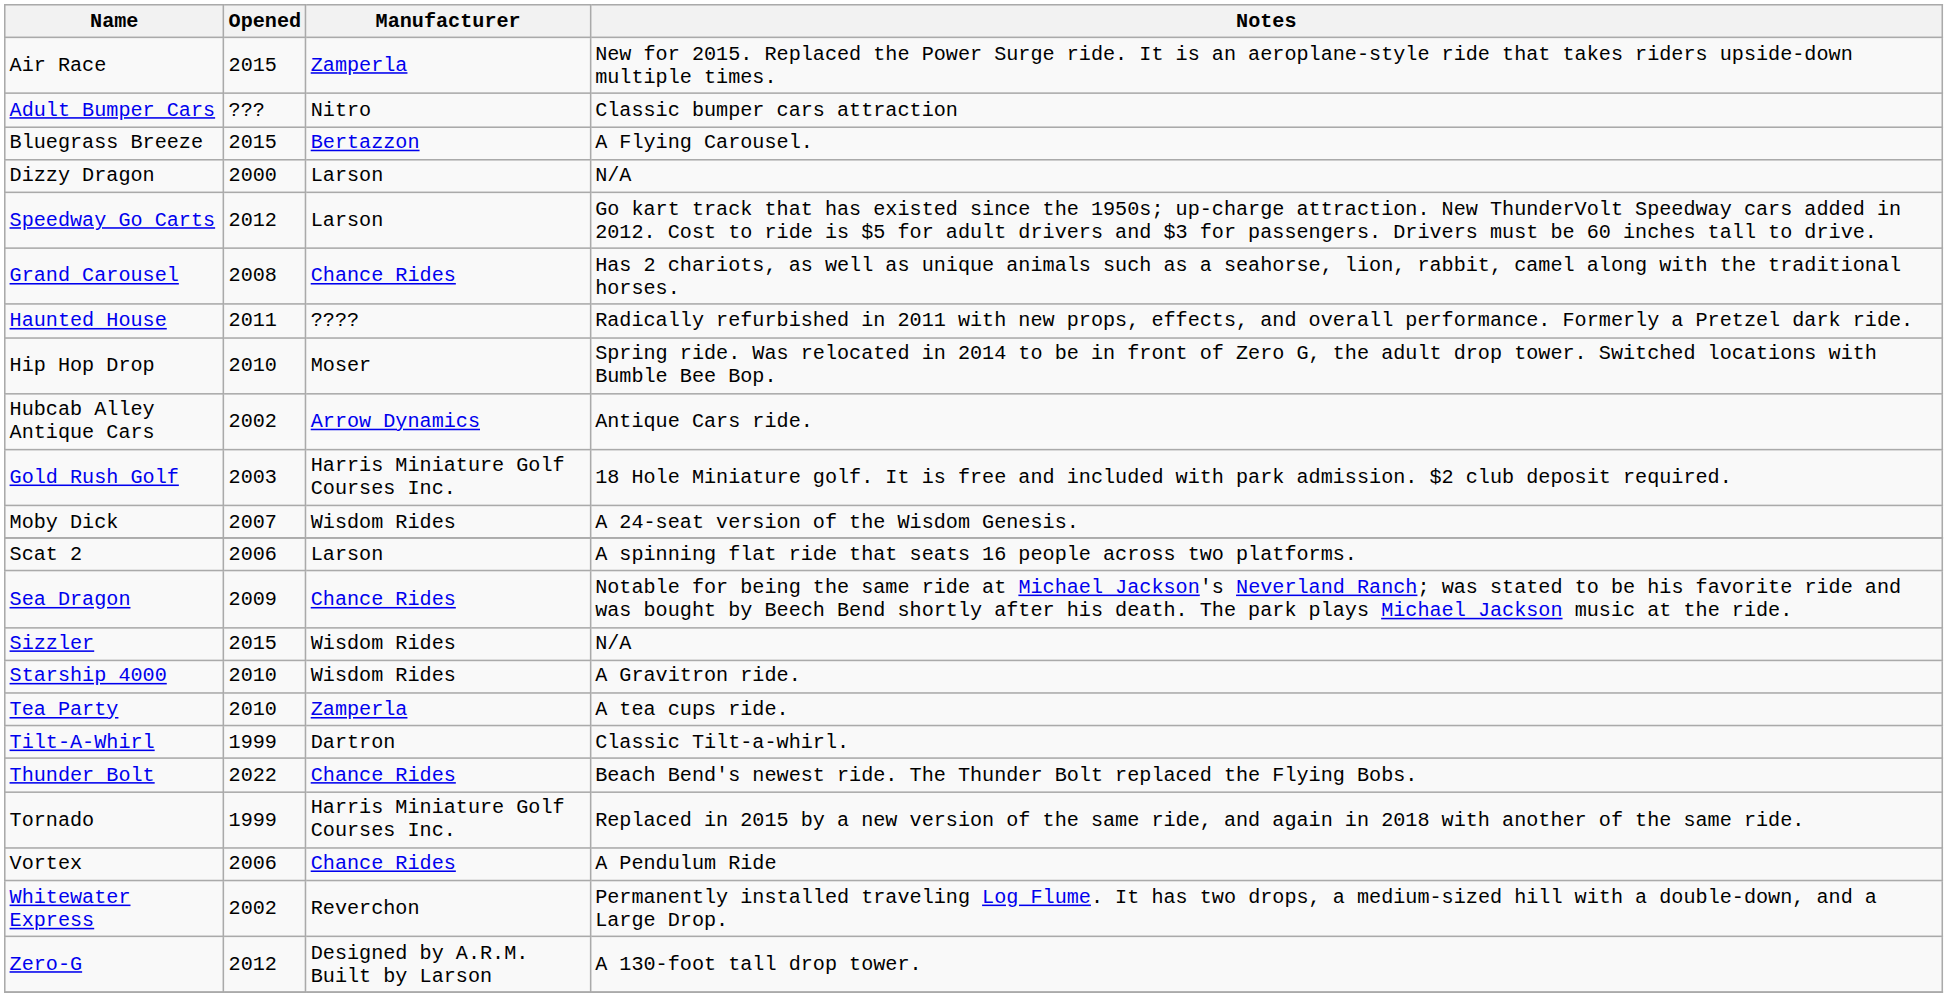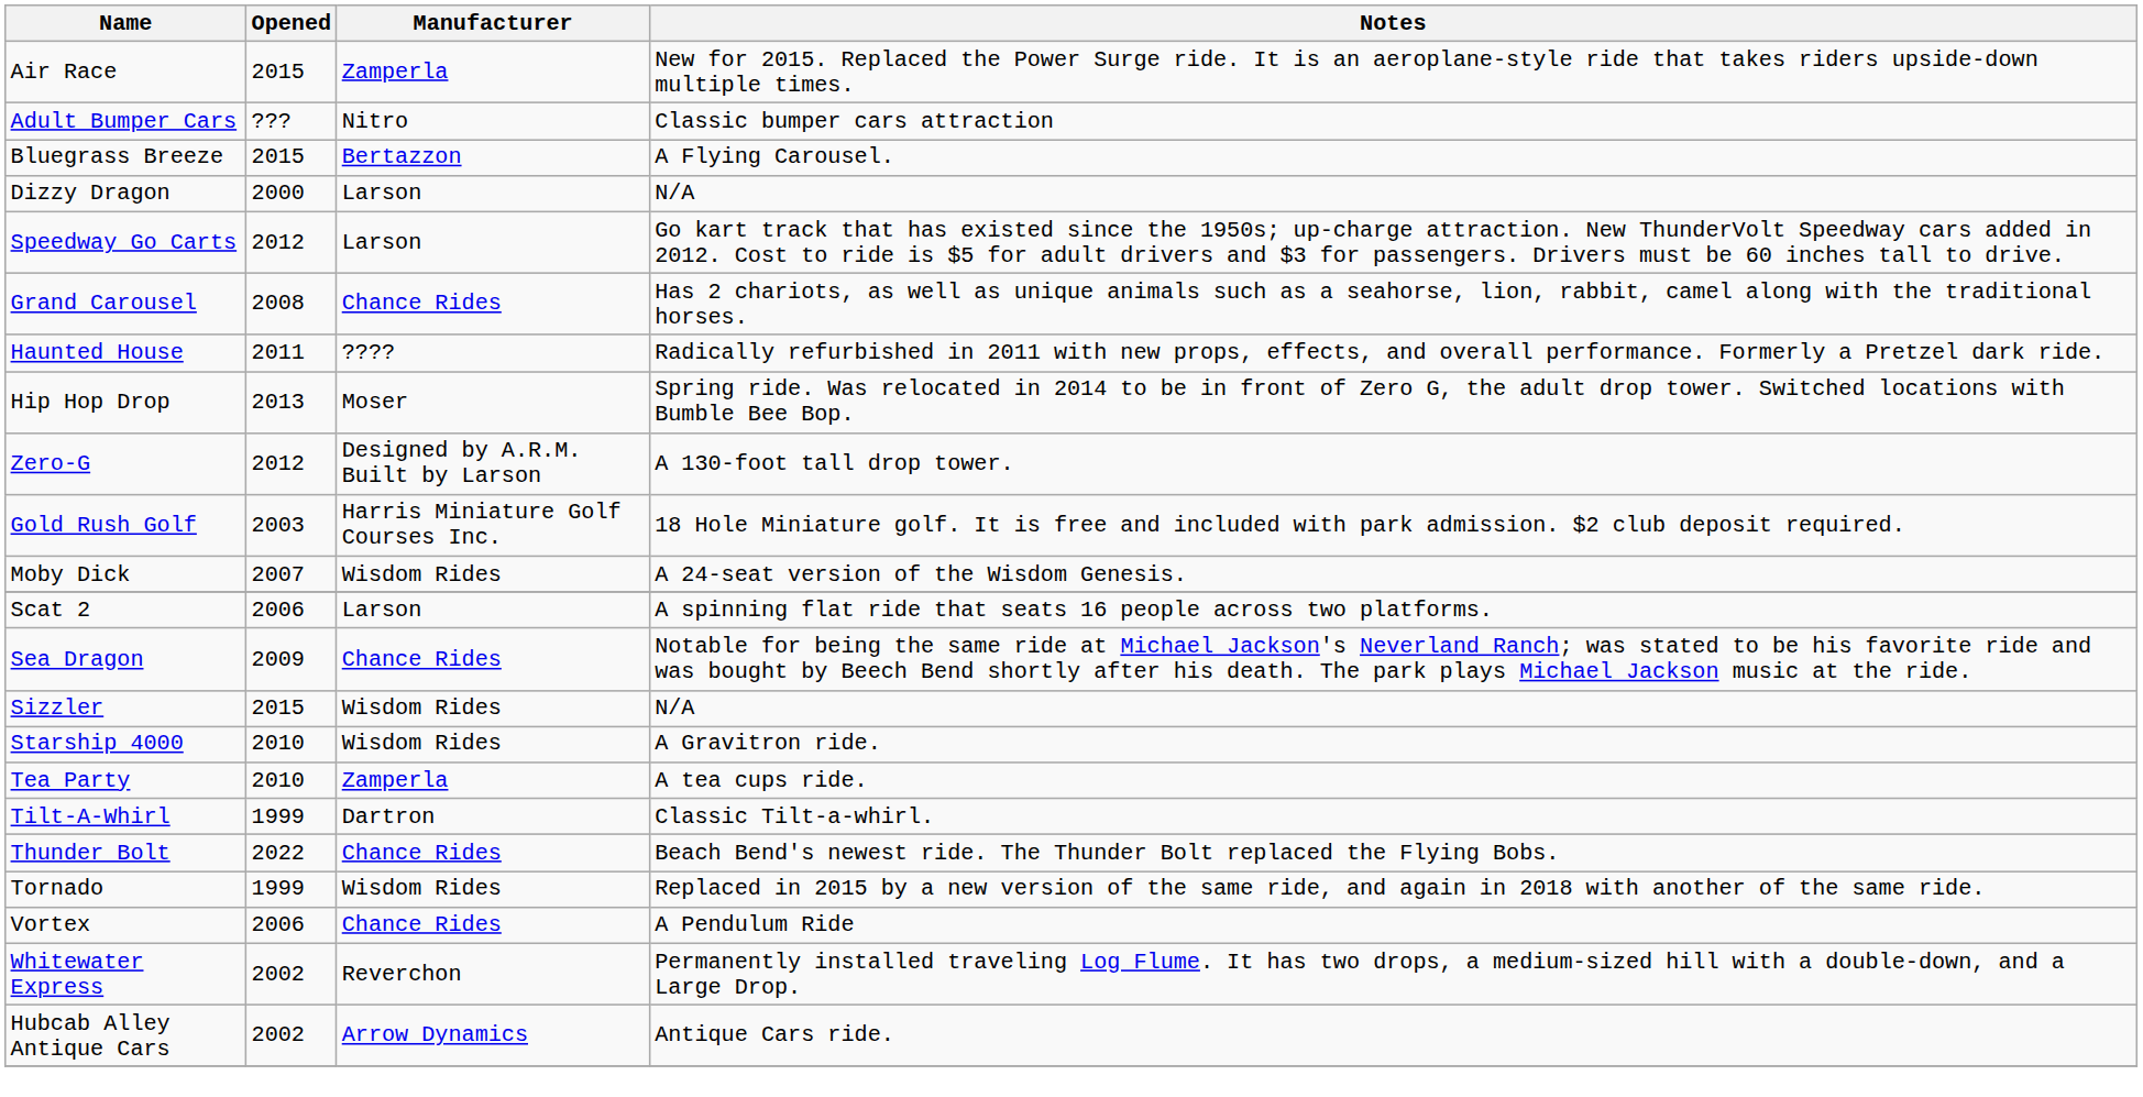Hip Hop Drop | Opened: 2010 -> 2013
rows swapped: Hubcab Alley Antique Cars <-> Zero-G
Tornado | Manufacturer: Harris Miniature Golf Courses Inc. -> Wisdom Rides
